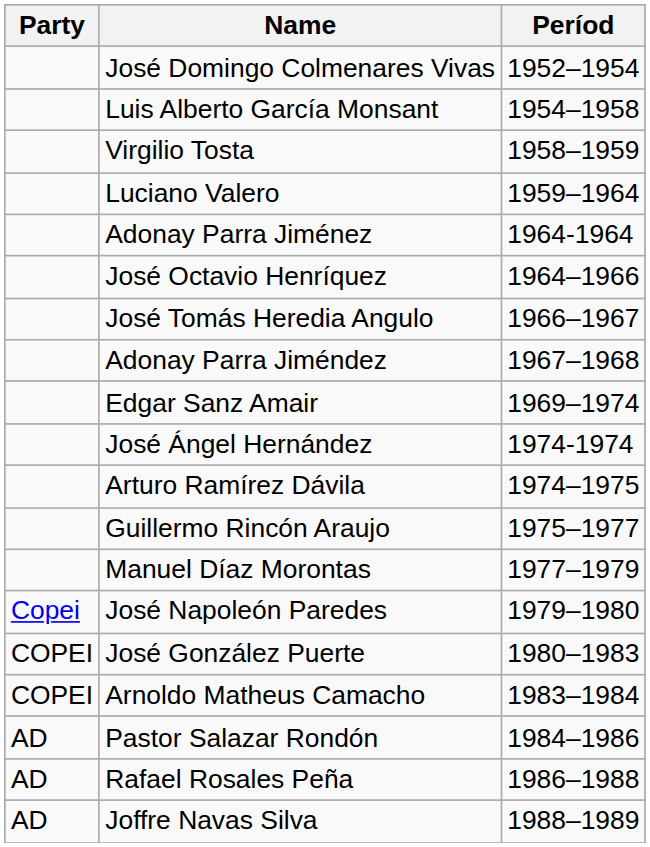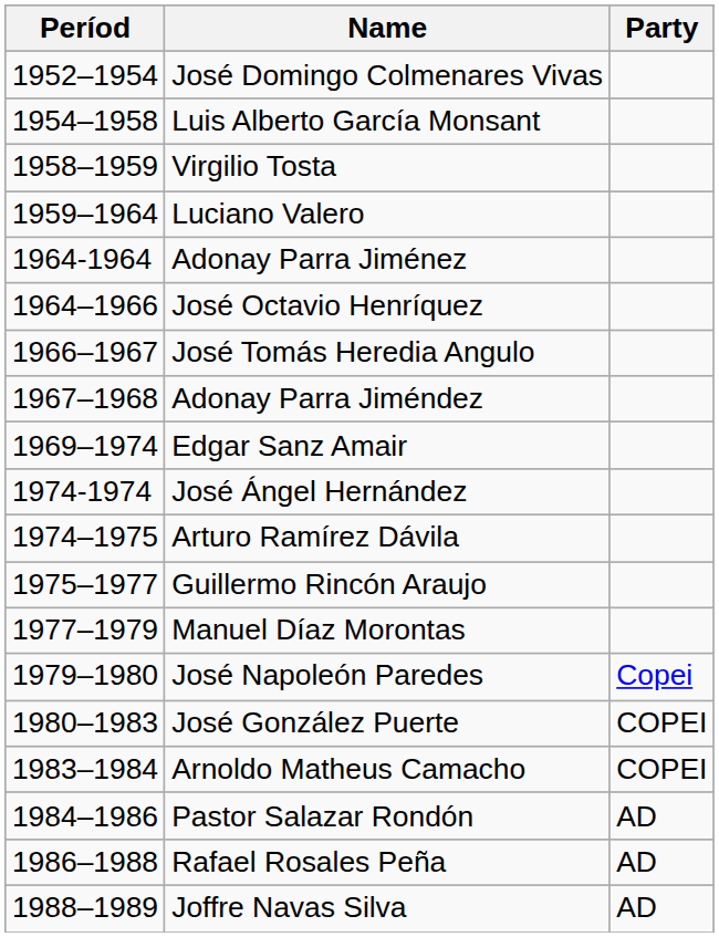columns swapped: Períod <-> Party
